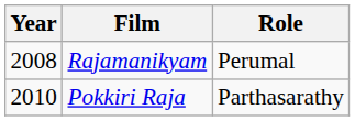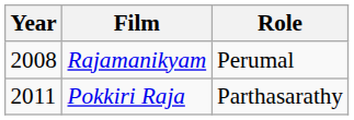Pokkiri Raja | Year: 2010 -> 2011
